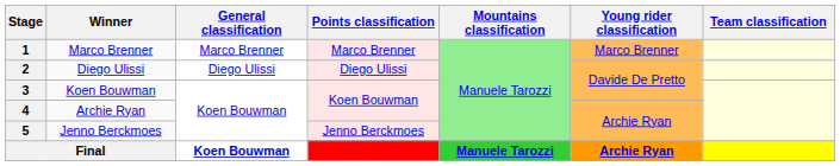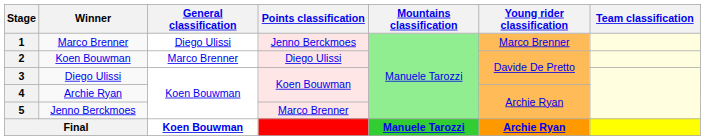1 | General classification: Marco Brenner -> Diego Ulissi
1 | Points classification: Marco Brenner -> Jenno Berckmoes
2 | Winner: Diego Ulissi -> Koen Bouwman
2 | General classification: Diego Ulissi -> Marco Brenner
3 | Winner: Koen Bouwman -> Diego Ulissi
5 | Points classification: Jenno Berckmoes -> Marco Brenner
